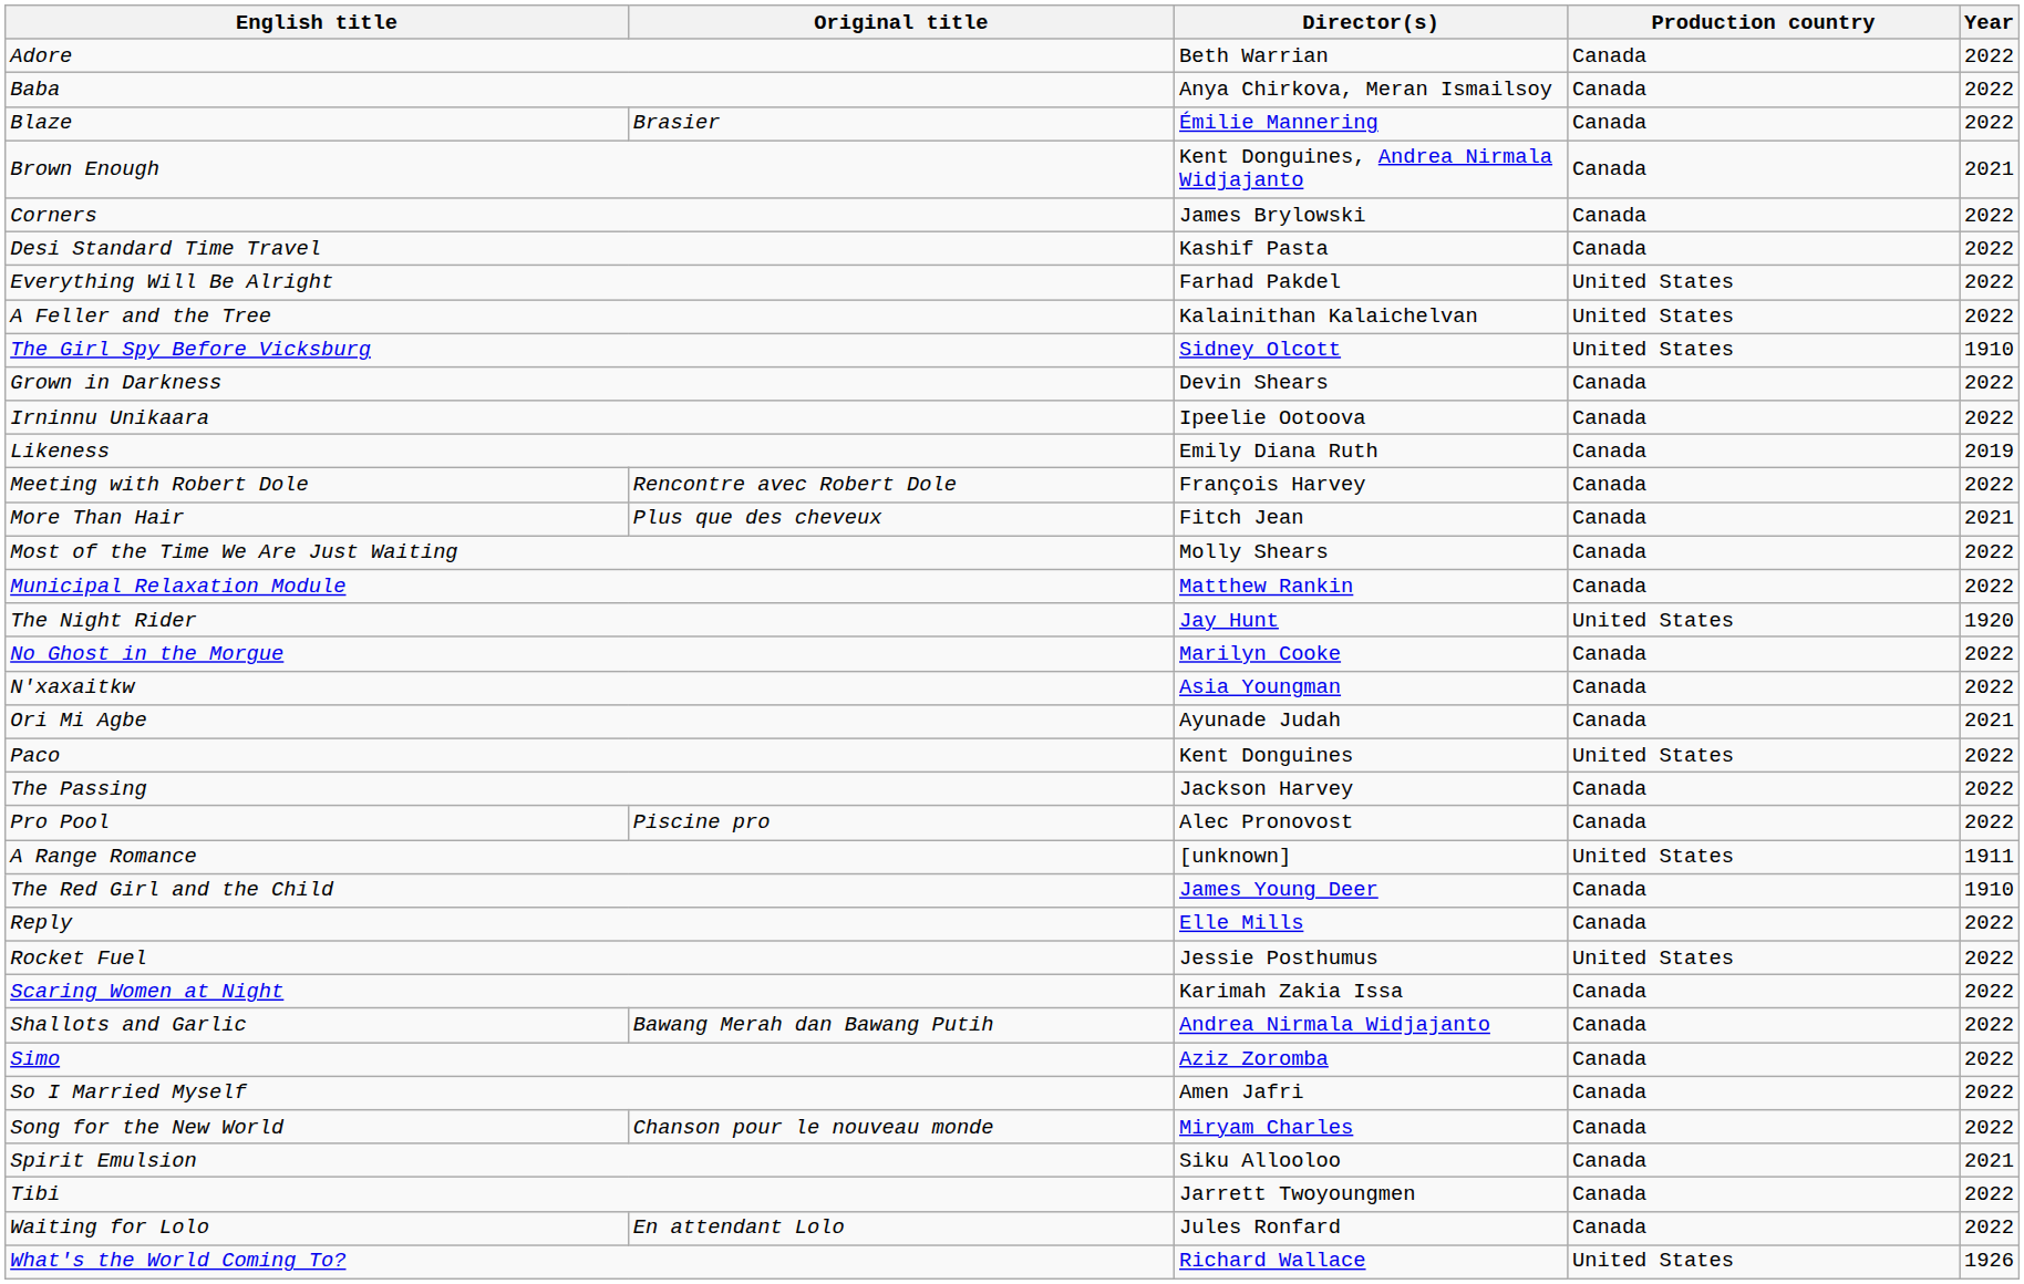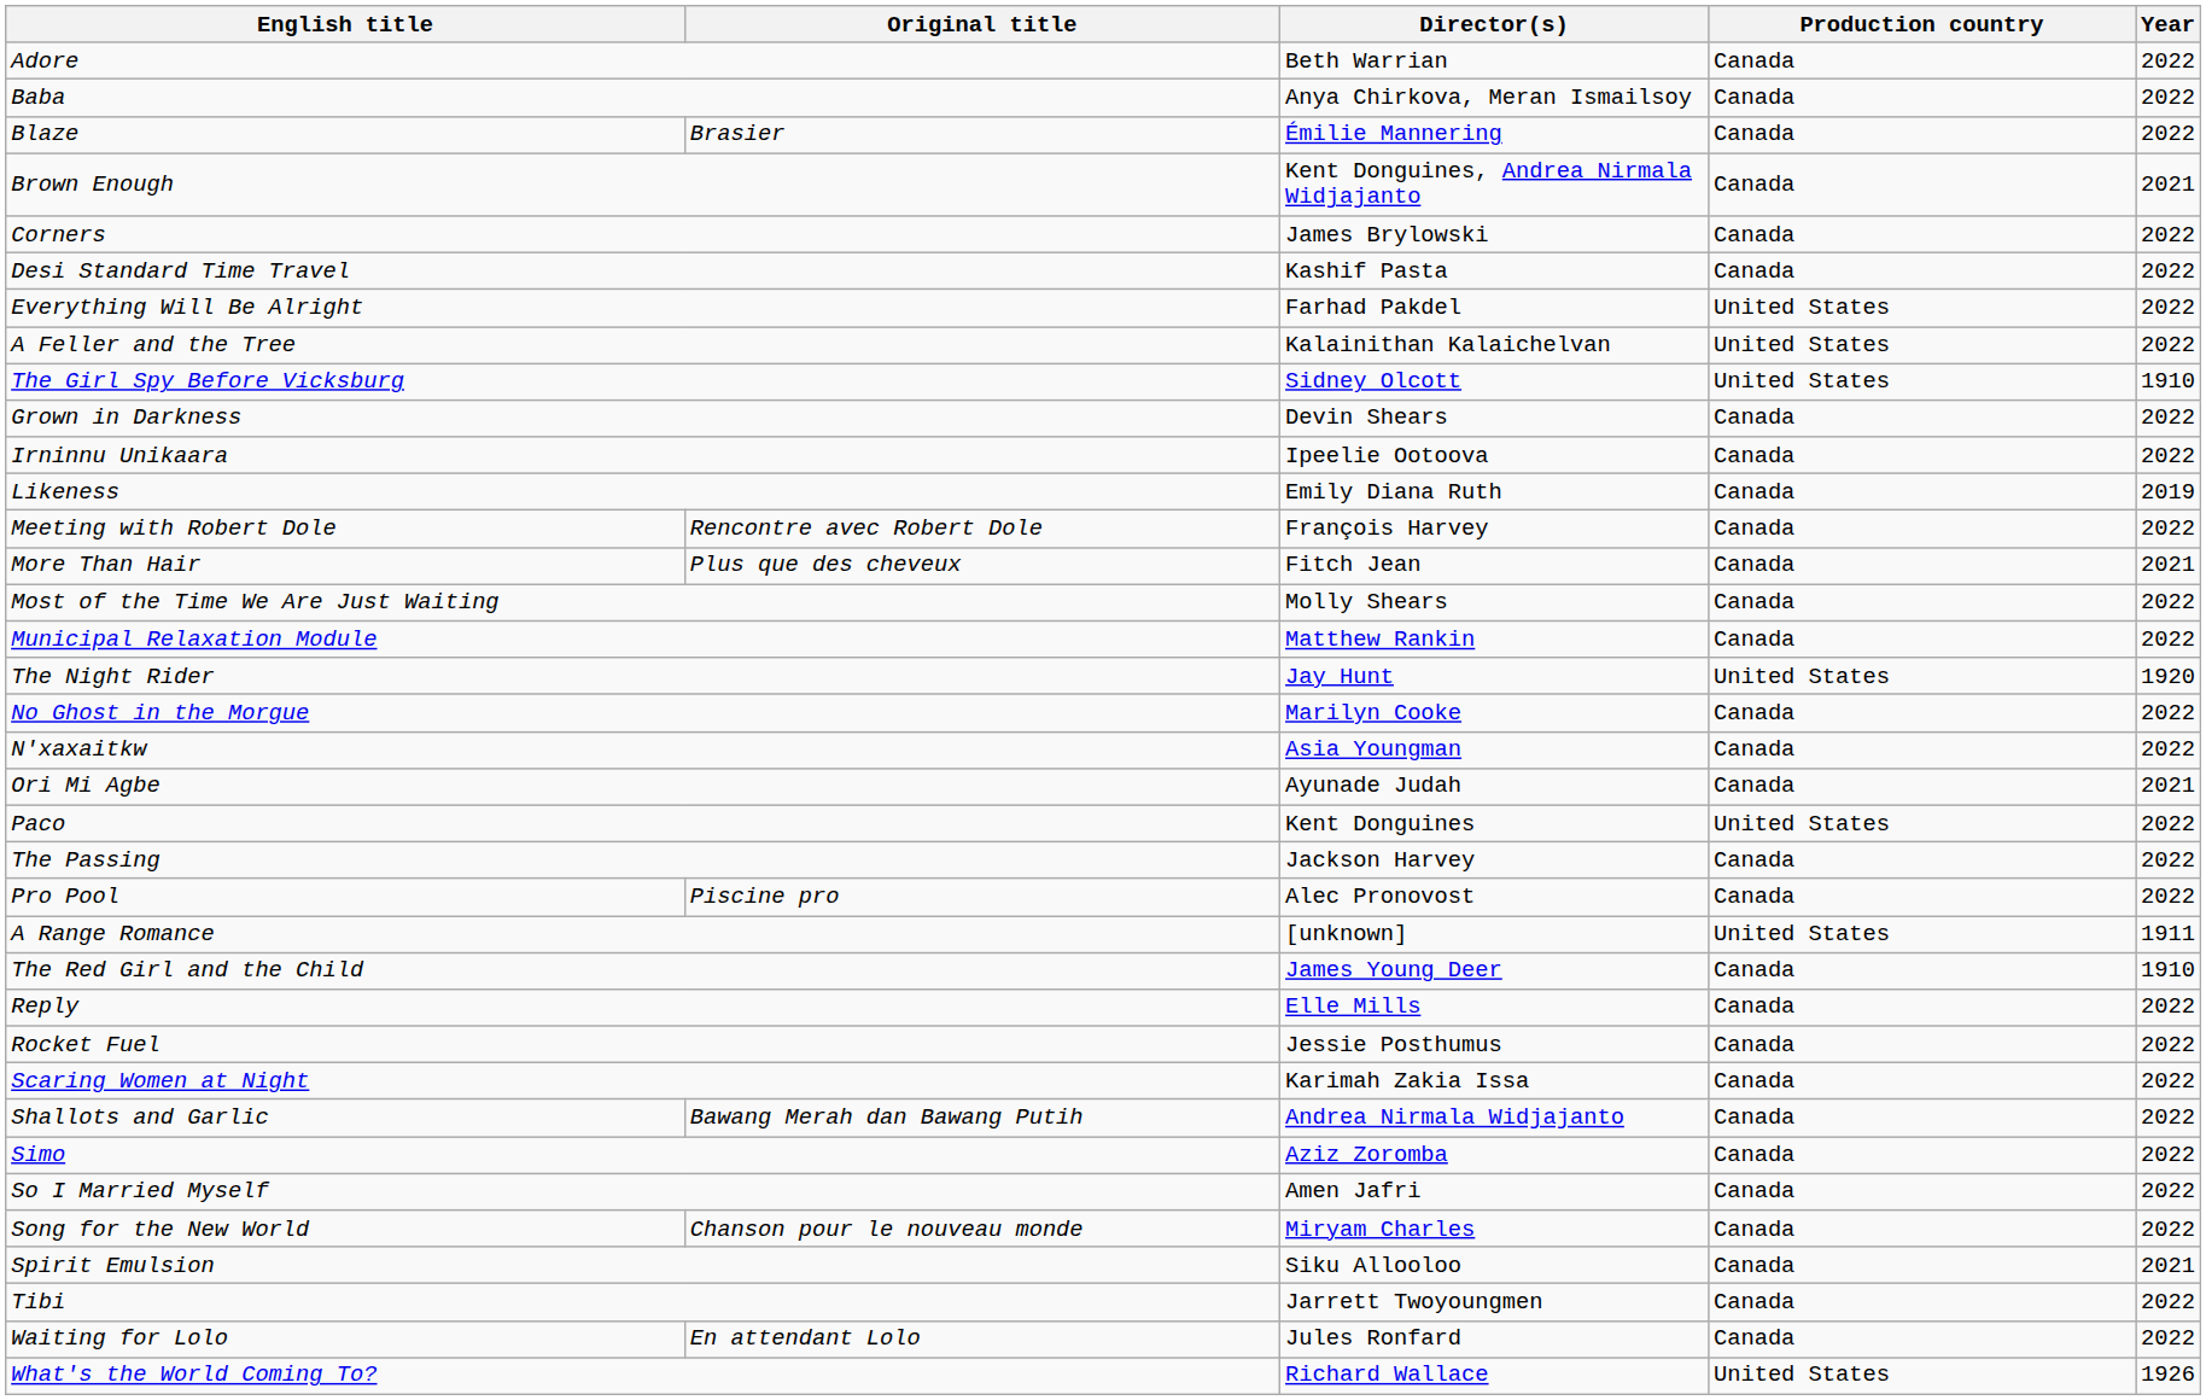Rocket Fuel | Production country: United States -> Canada
